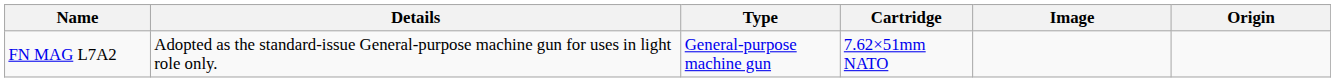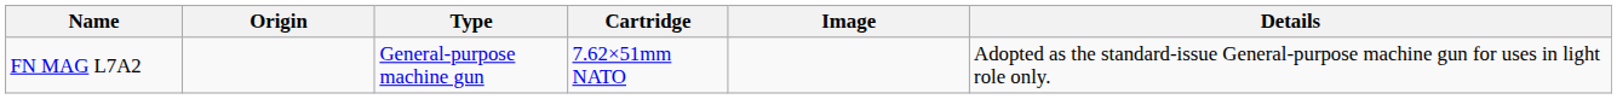columns swapped: Origin <-> Details
